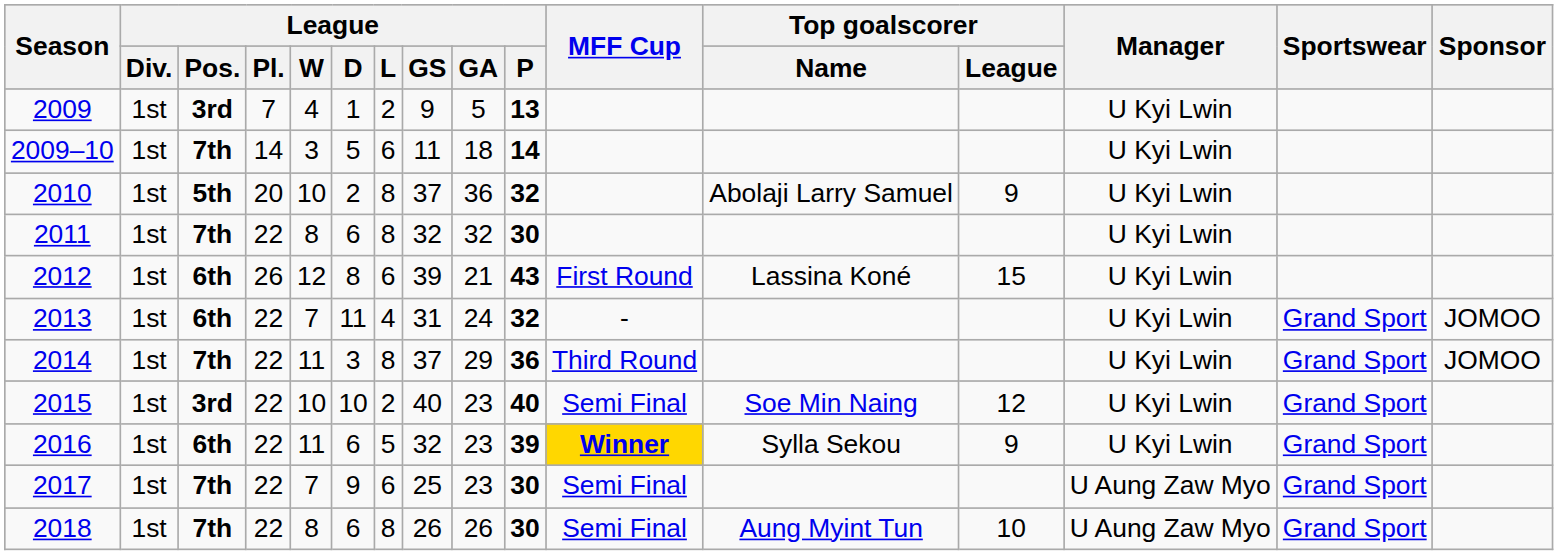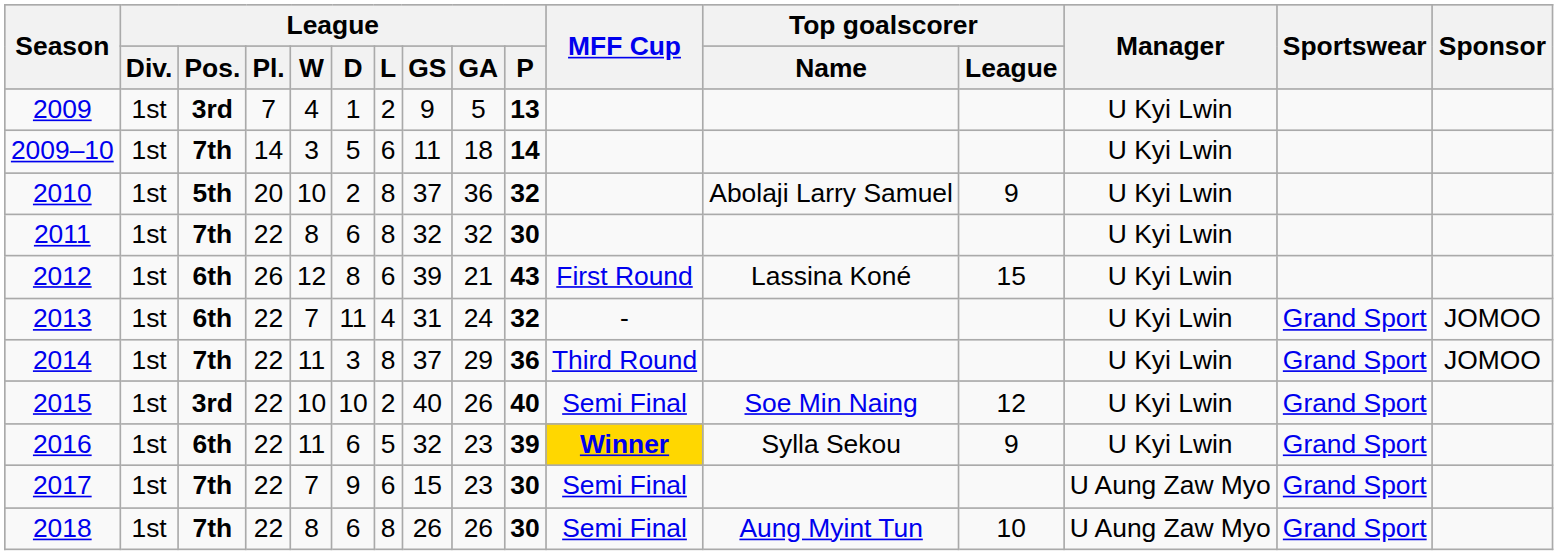2015 | League / GA: 23 -> 26
2017 | League / GS: 25 -> 15
